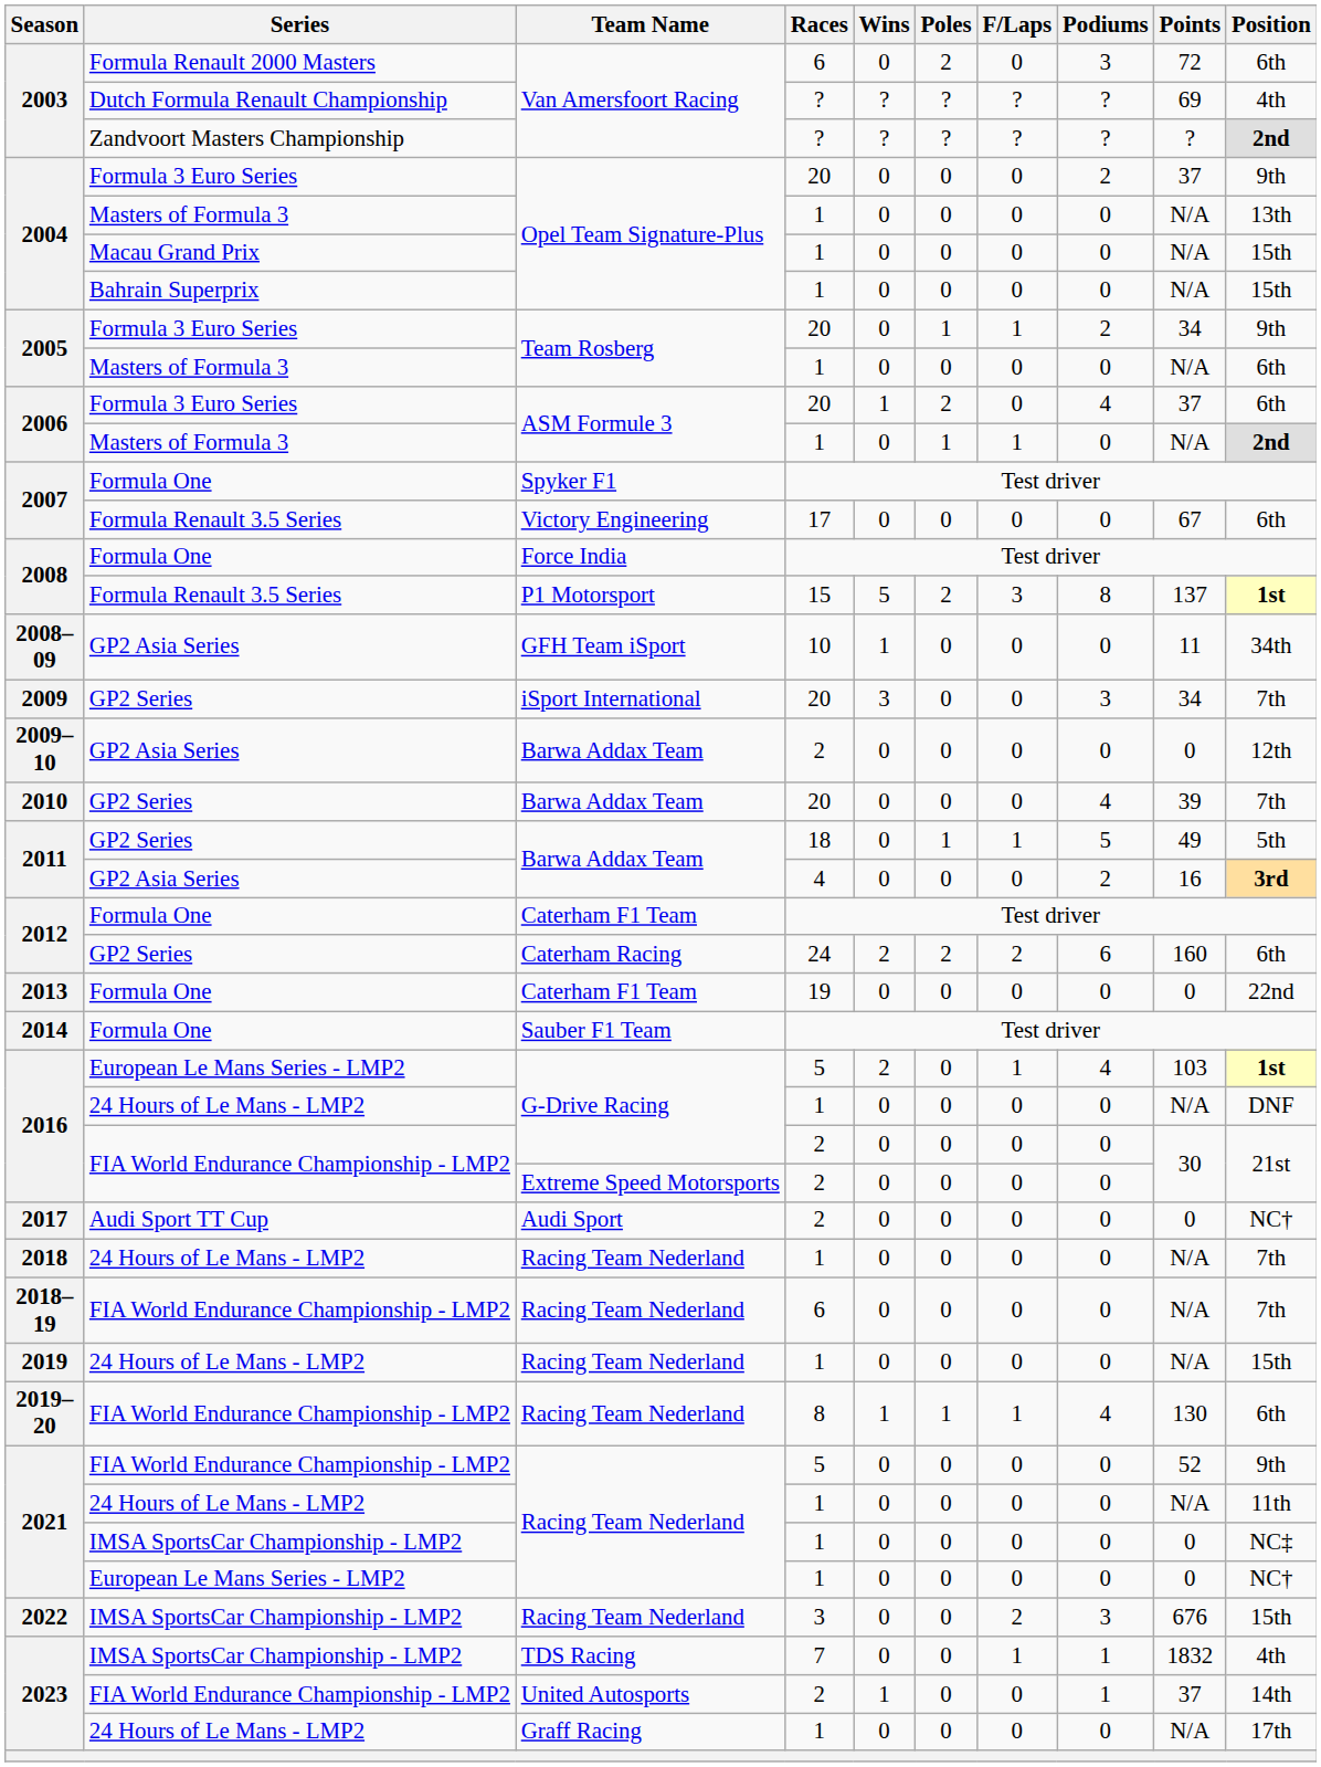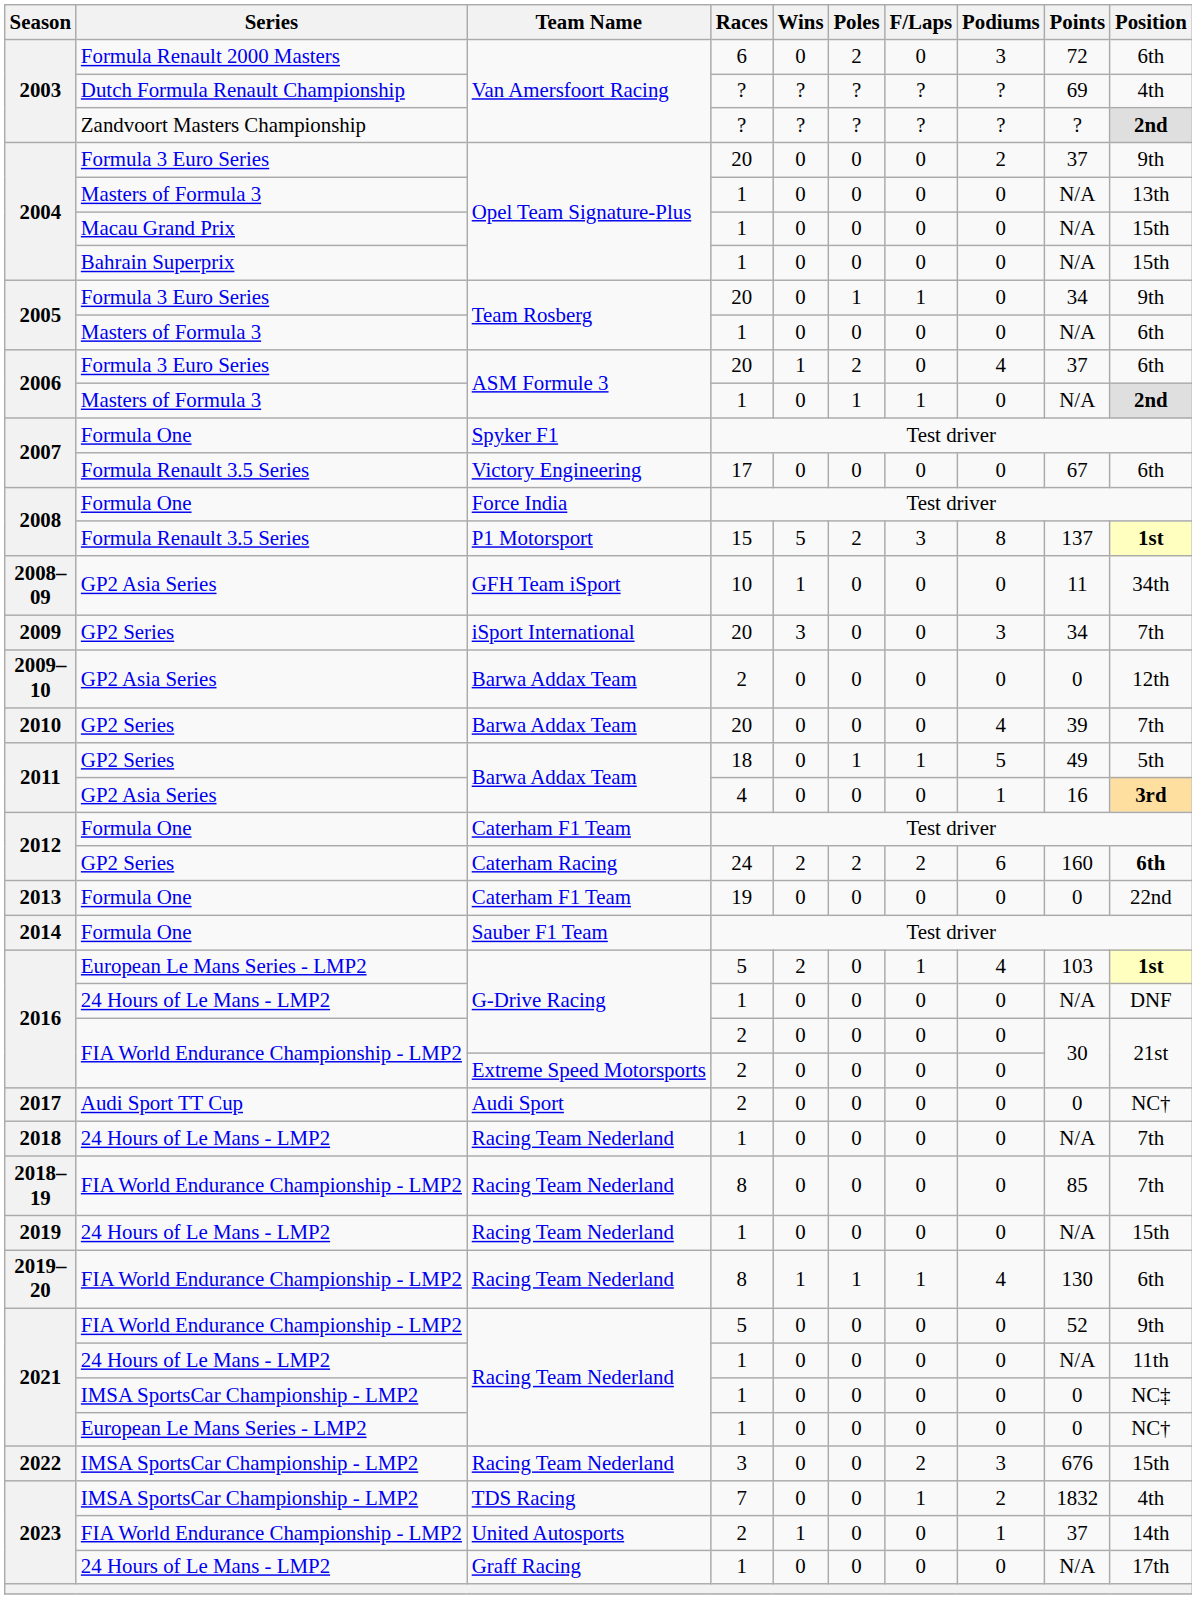2005 / Formula 3 Euro Series | Podiums: 2 -> 0
2011 / GP2 Asia Series | Podiums: 2 -> 1
2012 / GP2 Series | Position: normal -> bold
2018–19 | Races: 6 -> 8
2018–19 | Points: N/A -> 85
2023 / IMSA SportsCar Championship - LMP2 | Podiums: 1 -> 2
